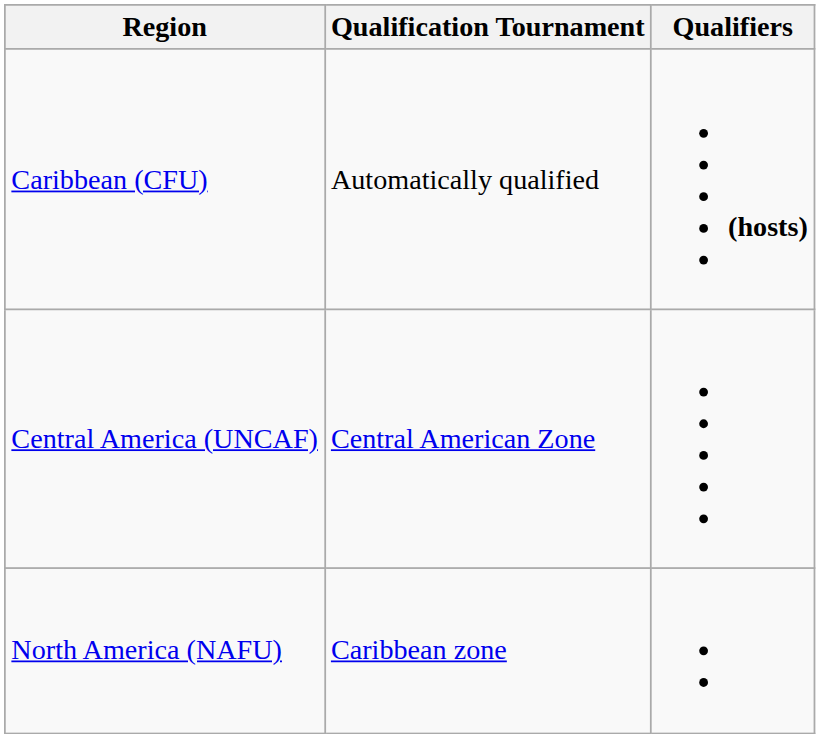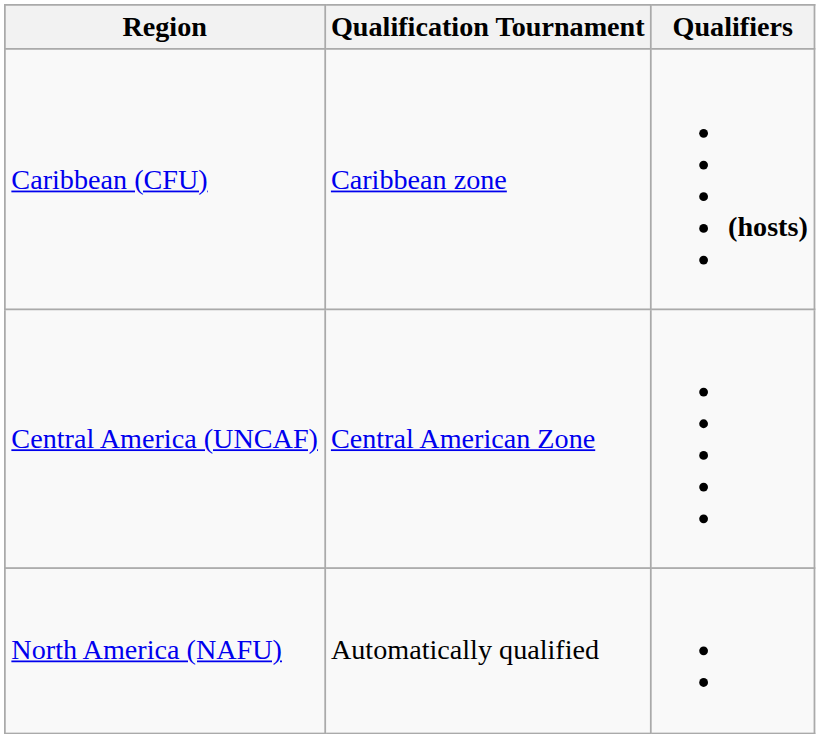Caribbean (CFU) | Qualification Tournament: Automatically qualified -> Caribbean zone
North America (NAFU) | Qualification Tournament: Caribbean zone -> Automatically qualified
